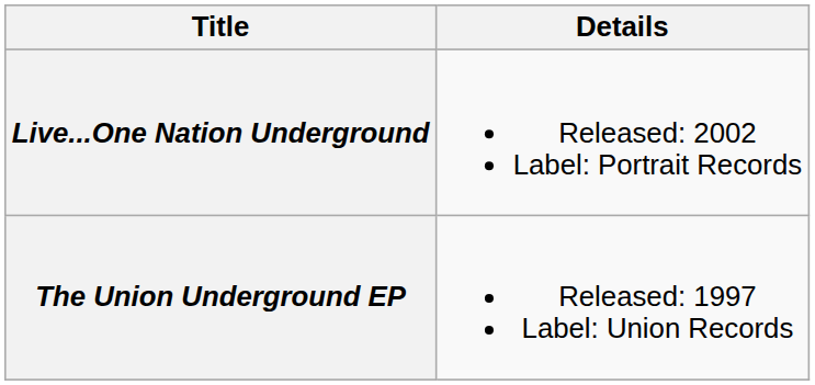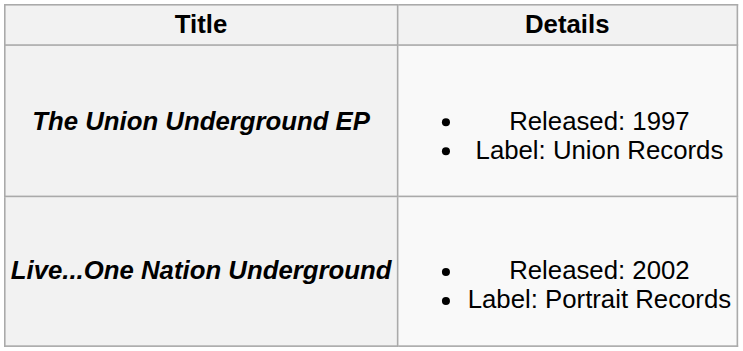rows swapped: The Union Underground EP <-> Live...One Nation Underground
